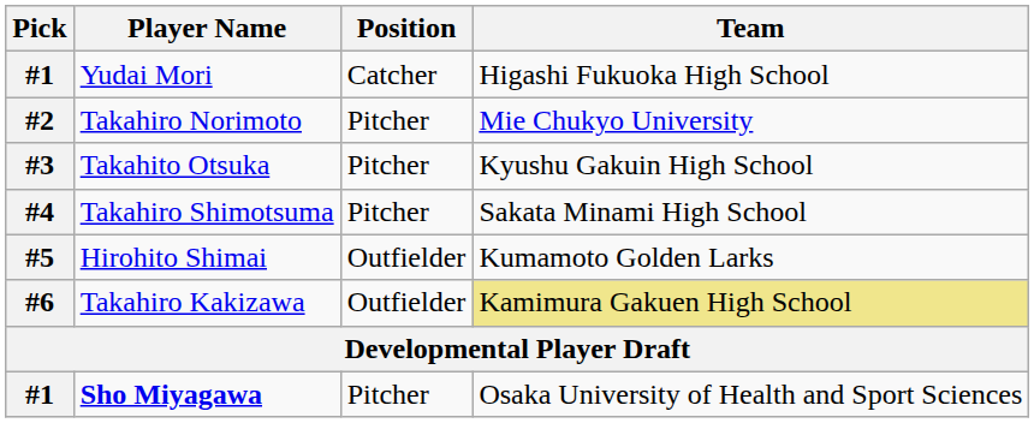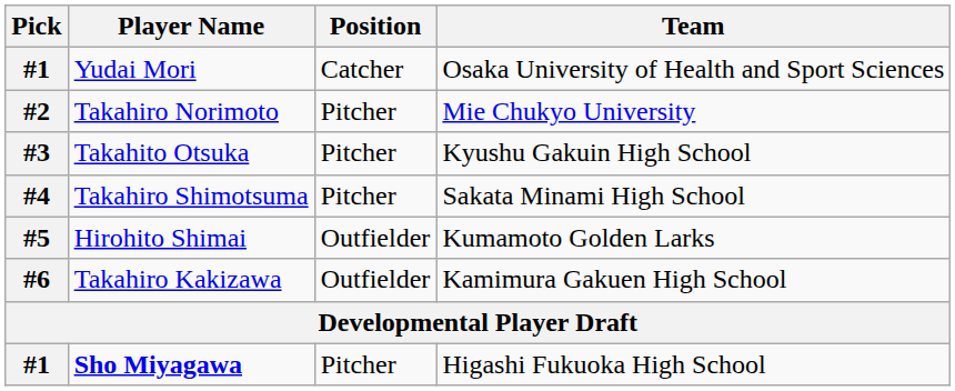Yudai Mori | Team: Higashi Fukuoka High School -> Osaka University of Health and Sport Sciences
Takahiro Kakizawa | Team: khaki background -> no background
Sho Miyagawa | Team: Osaka University of Health and Sport Sciences -> Higashi Fukuoka High School
